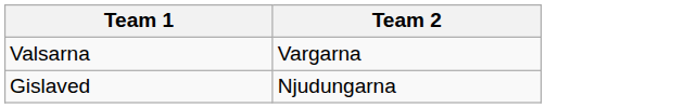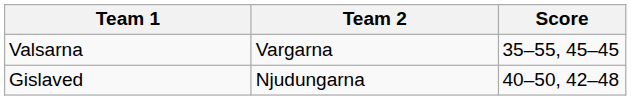+ column: Score | 35–55, 45–45 | 40–50, 42–48
